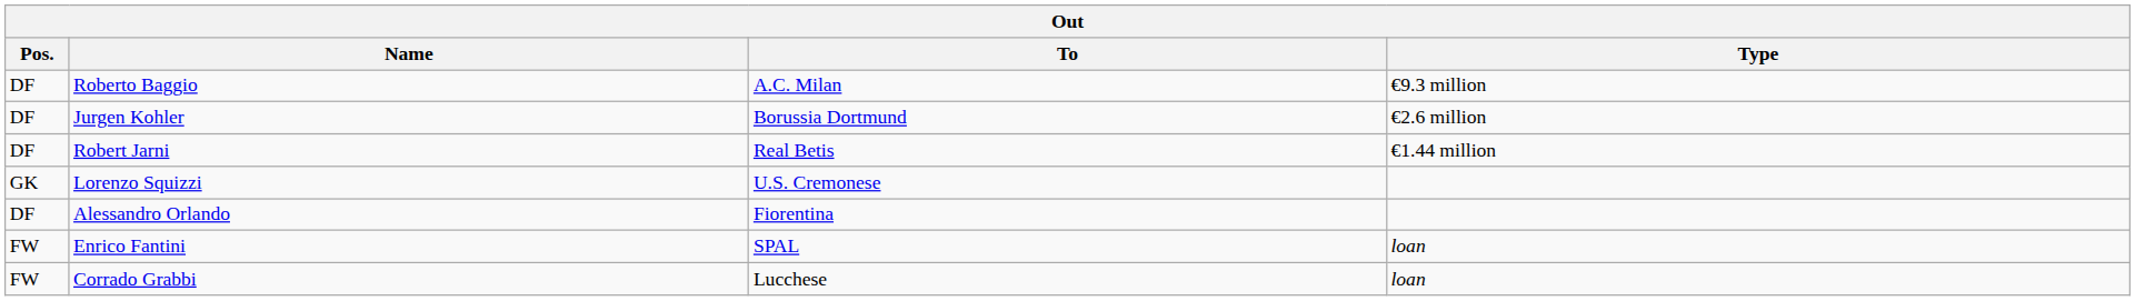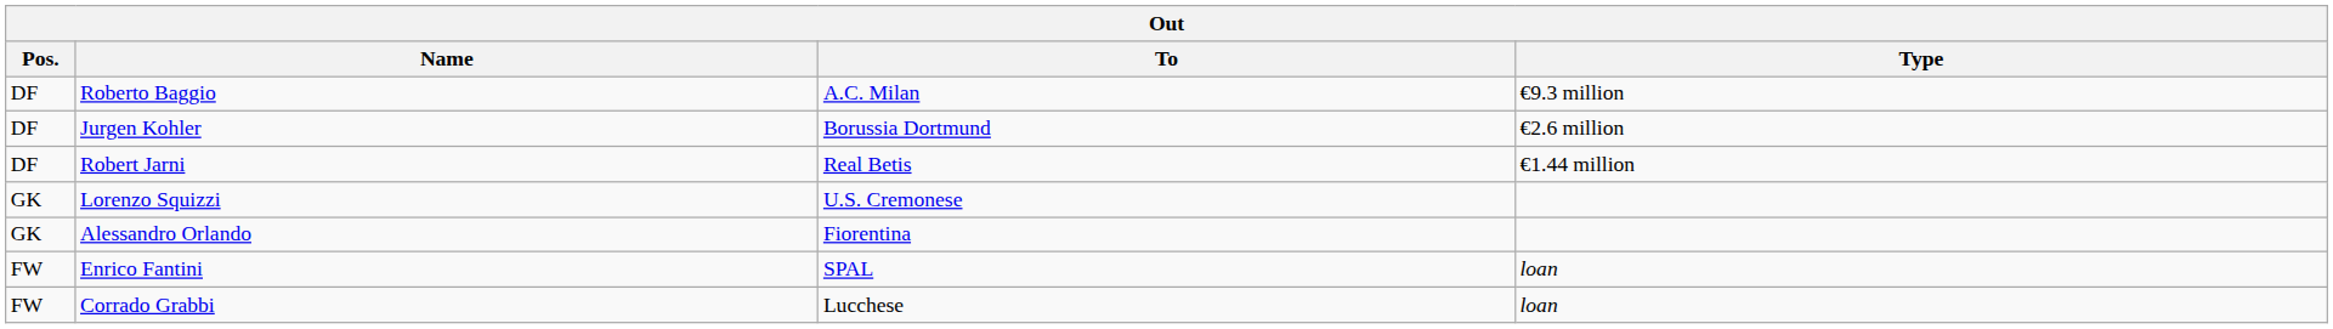Alessandro Orlando | Pos.: DF -> GK
